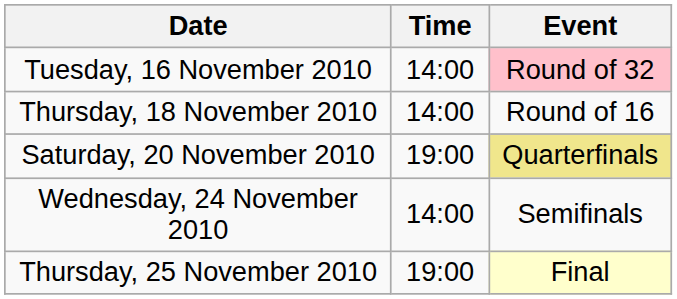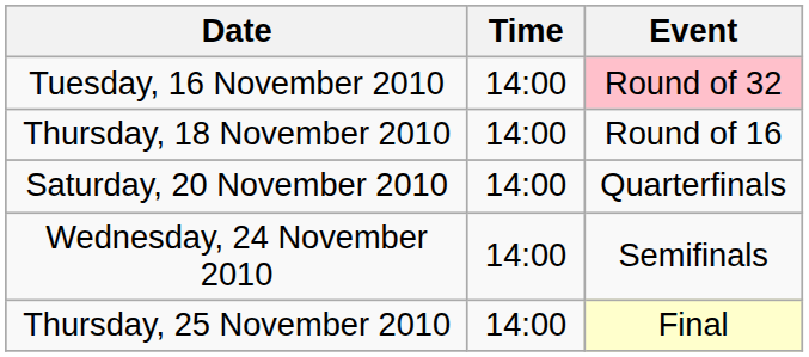Saturday, 20 November 2010 | Time: 19:00 -> 14:00
Saturday, 20 November 2010 | Event: khaki background -> no background
Thursday, 25 November 2010 | Time: 19:00 -> 14:00
